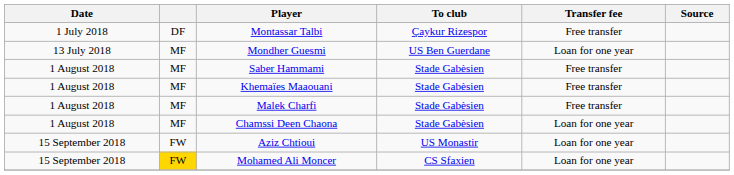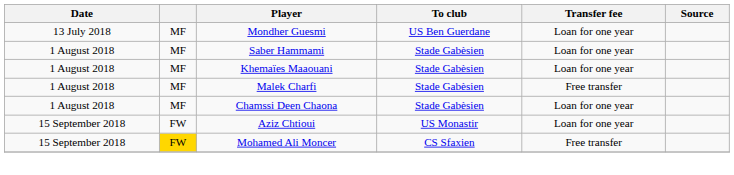- row: 1 July 2018 | DF | Montassar Talbi | Çaykur Rizespor | Free transfer
Saber Hammami | Transfer fee: Free transfer -> Loan for one year
Khemaïes Maaouani | Transfer fee: Free transfer -> Loan for one year
Mohamed Ali Moncer | Transfer fee: Loan for one year -> Free transfer
